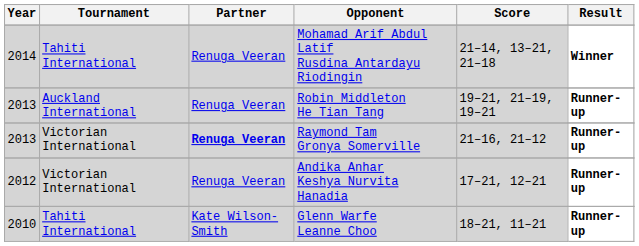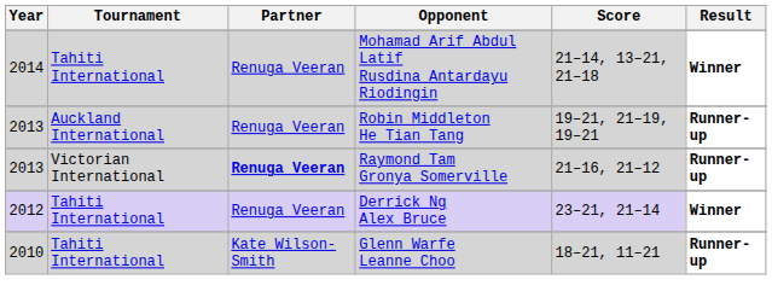- row: 2012 | Victorian International | Renuga Veeran | Andika Anhar Keshya Nurvita Hanadia | 17–21, 12–21 | Runner-up
+ row: 2012 | Tahiti International | Renuga Veeran | Derrick Ng Alex Bruce | 23–21, 21–14 | Winner
